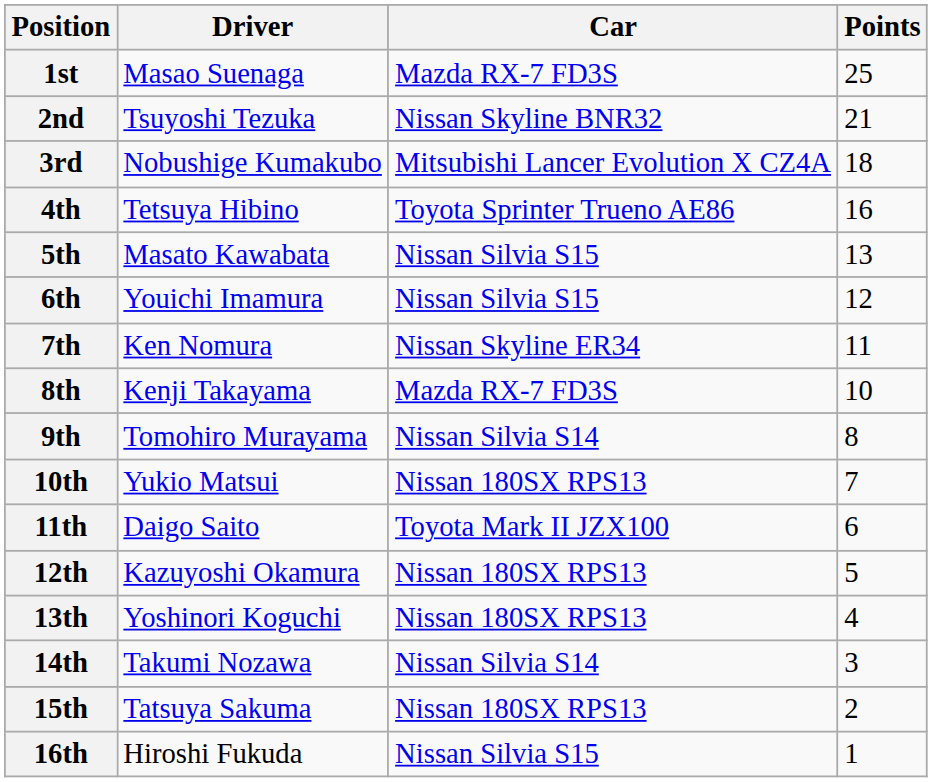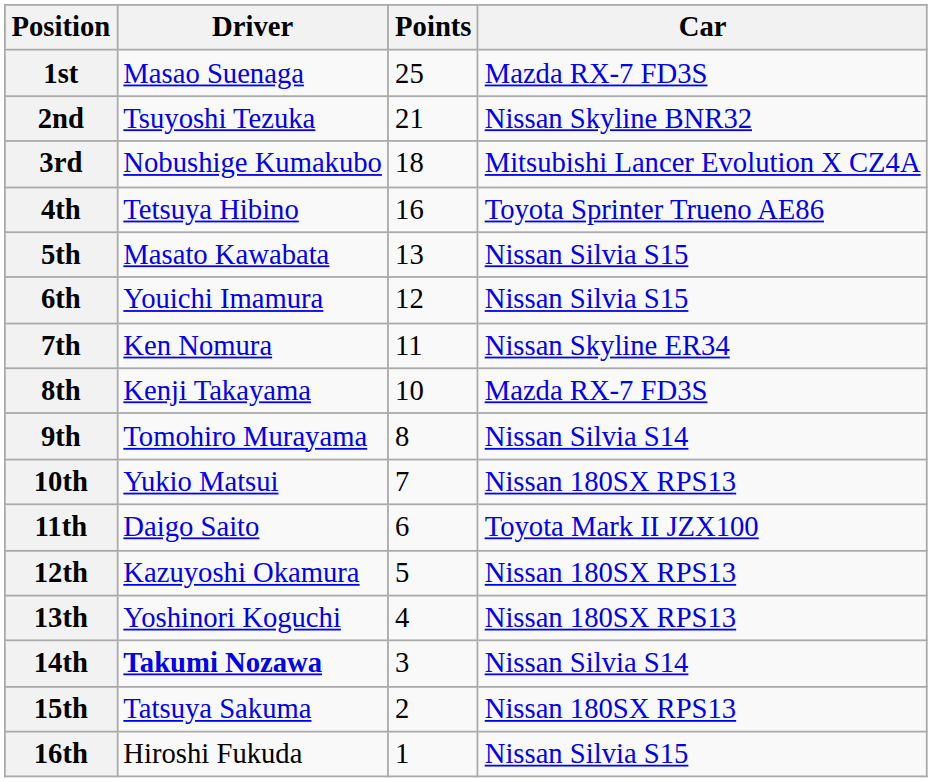columns swapped: Car <-> Points
14th | Driver: normal -> bold
